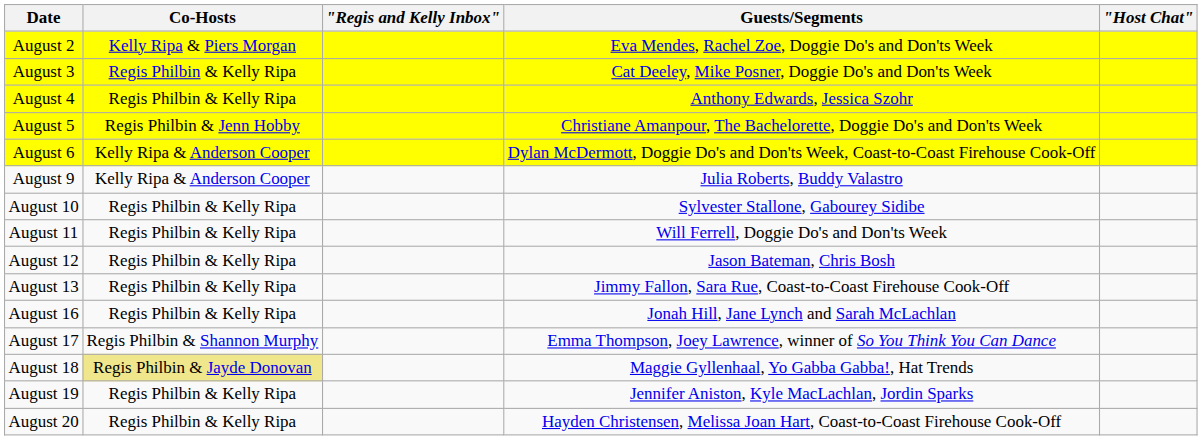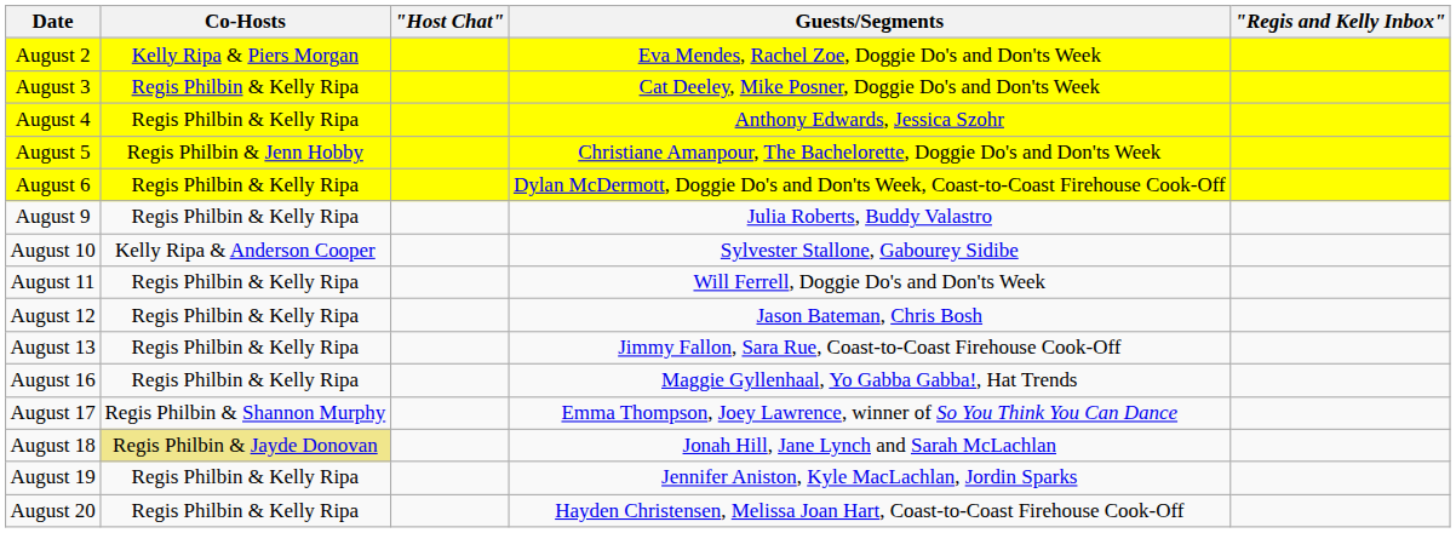columns swapped: "Host Chat" <-> "Regis and Kelly Inbox"
August 6 | Co-Hosts: Kelly Ripa & Anderson Cooper -> Regis Philbin & Kelly Ripa
August 9 | Co-Hosts: Kelly Ripa & Anderson Cooper -> Regis Philbin & Kelly Ripa
August 10 | Co-Hosts: Regis Philbin & Kelly Ripa -> Kelly Ripa & Anderson Cooper
August 16 | Guests/Segments: Jonah Hill, Jane Lynch and Sarah McLachlan -> Maggie Gyllenhaal, Yo Gabba Gabba!, Hat Trends
August 18 | Guests/Segments: Maggie Gyllenhaal, Yo Gabba Gabba!, Hat Trends -> Jonah Hill, Jane Lynch and Sarah McLachlan
